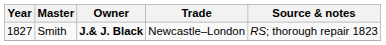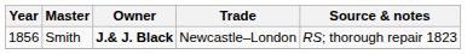Smith | Year: 1827 -> 1856
